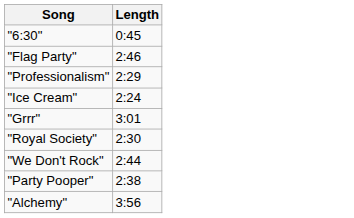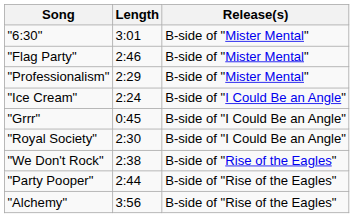+ column: Release(s) | B-side of "Mister Mental" | B-side of "Mister Mental" | B-side of "Mister Mental" | B-side of "I Could Be an Angle" | B-side of "I Could Be an Angle" | B-side of "I Could Be an Angle" | B-side of "Rise of the Eagles" | B-side of "Rise of the Eagles" | B-side of "Rise of the Eagles"
"6:30" | Length: 0:45 -> 3:01
"Grrr" | Length: 3:01 -> 0:45
"We Don't Rock" | Length: 2:44 -> 2:38
"Party Pooper" | Length: 2:38 -> 2:44
